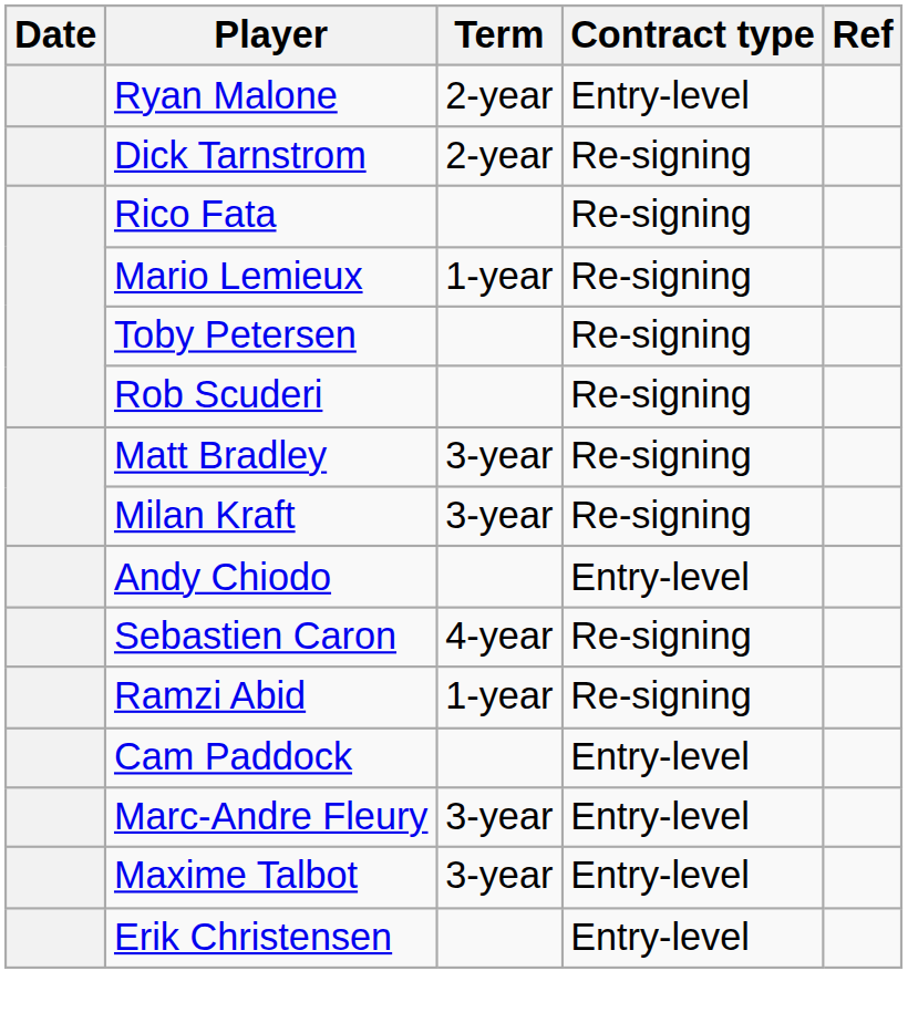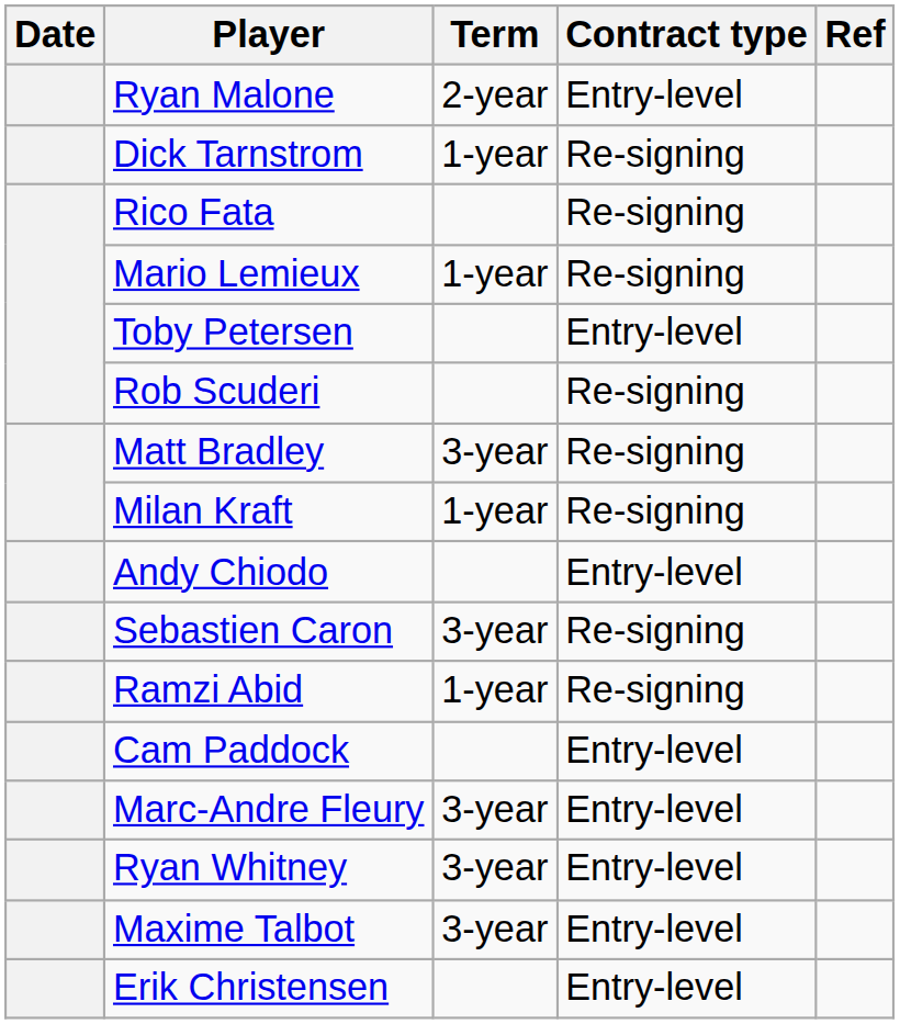Dick Tarnstrom | Term: 2-year -> 1-year
Toby Petersen | Contract type: Re-signing -> Entry-level
Milan Kraft | Term: 3-year -> 1-year
Sebastien Caron | Term: 4-year -> 3-year
+ row: Ryan Whitney | 3-year | Entry-level
